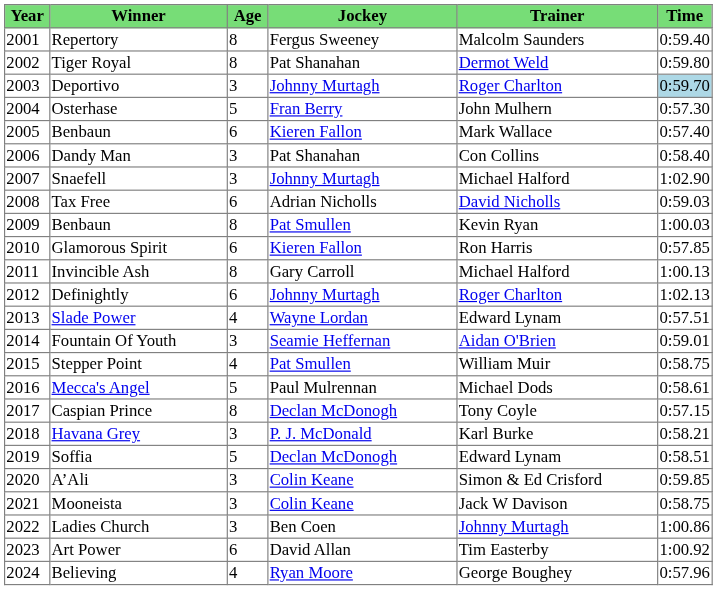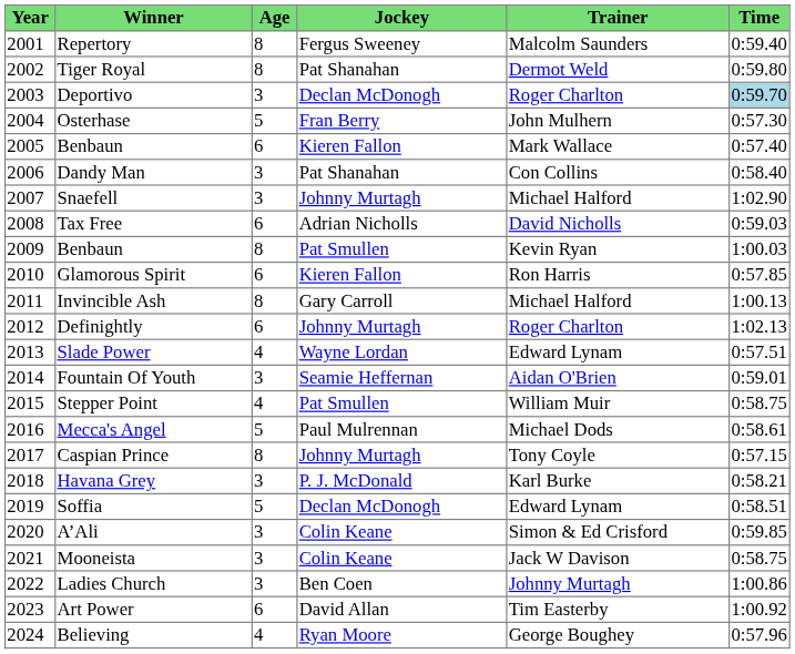Deportivo | Jockey: Johnny Murtagh -> Declan McDonogh
Caspian Prince | Jockey: Declan McDonogh -> Johnny Murtagh
